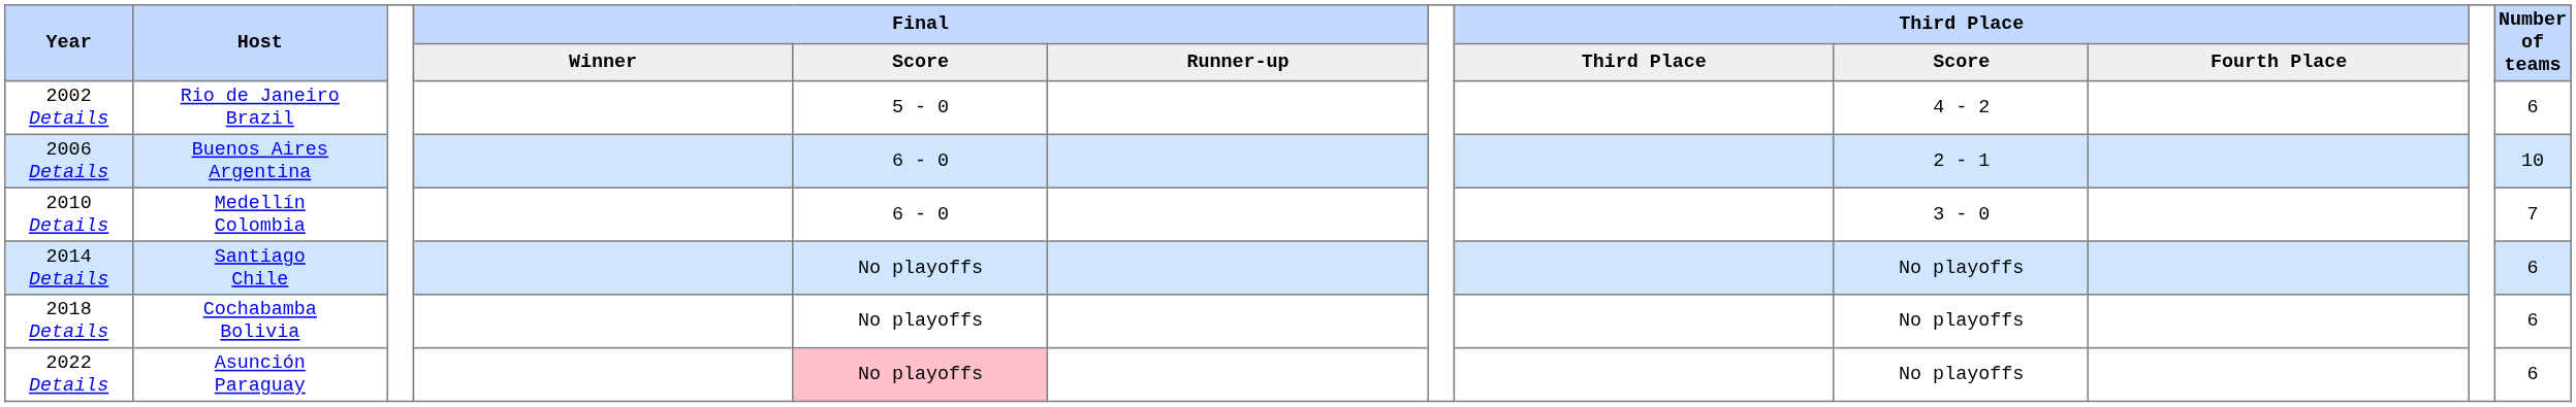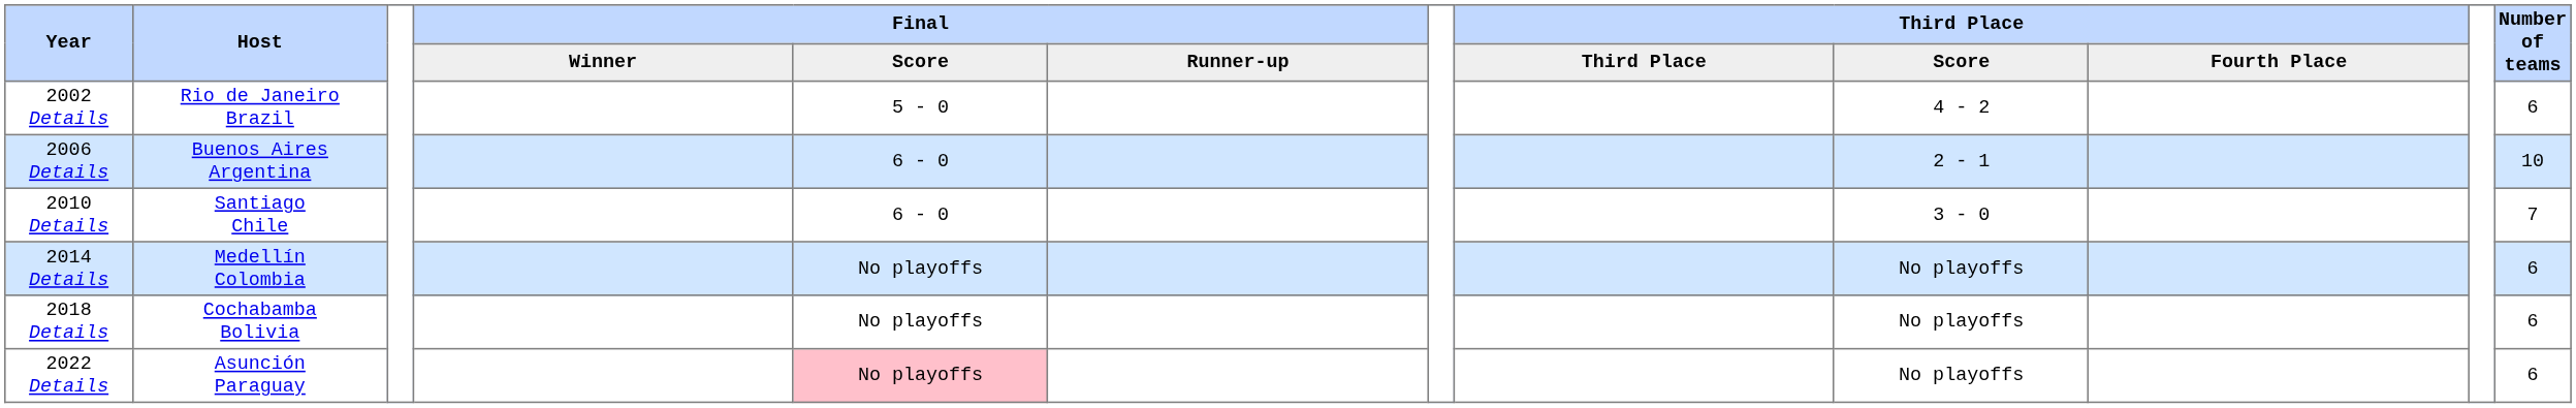2010 Details | Host: Medellín Colombia -> Santiago Chile
2014 Details | Host: Santiago Chile -> Medellín Colombia
